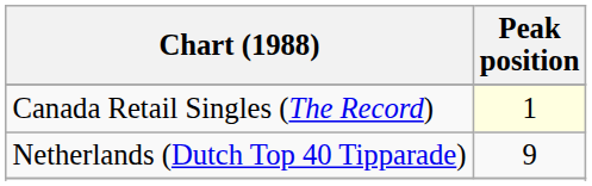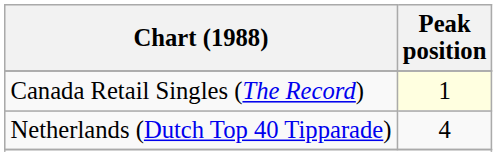Netherlands (Dutch Top 40 Tipparade) | Peak position: 9 -> 4
